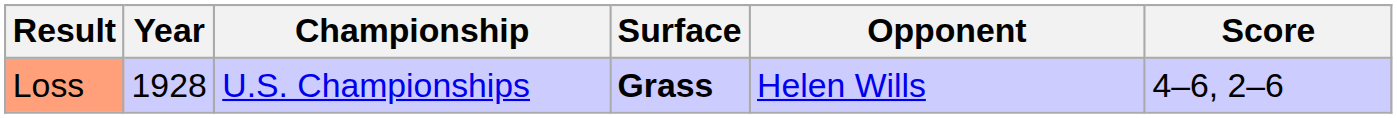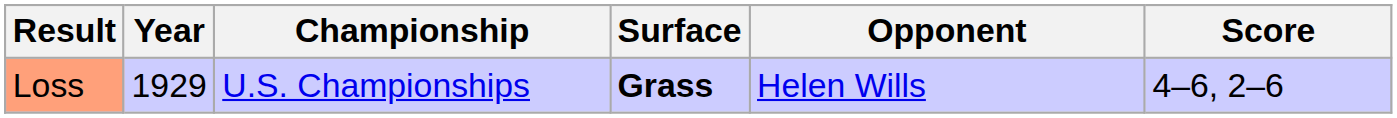Loss | Year: 1928 -> 1929
